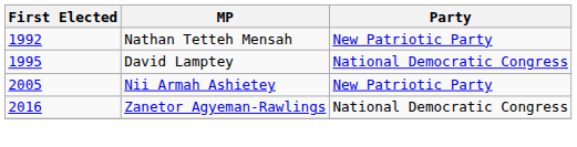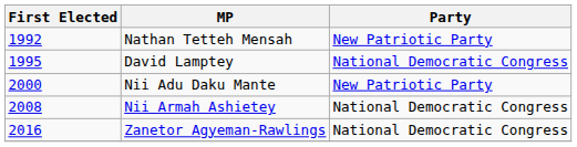+ row: 2000 | Nii Adu Daku Mante | New Patriotic Party
Nii Armah Ashietey | First Elected: 2005 -> 2008
Nii Armah Ashietey | Party: New Patriotic Party -> National Democratic Congress
